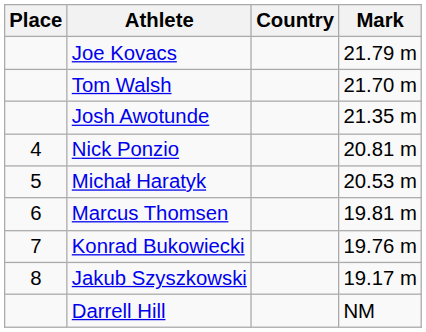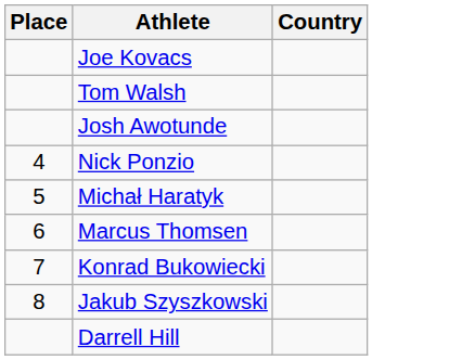- column: Mark | 21.79 m | 21.70 m | 21.35 m | 20.81 m | 20.53 m | 19.81 m | 19.76 m | 19.17 m | NM
